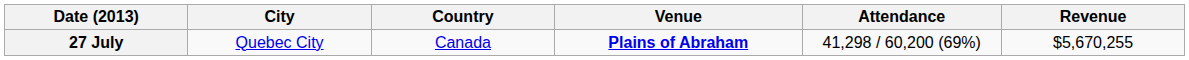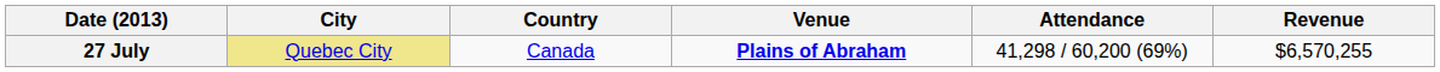27 July | City: no background -> khaki background
27 July | Revenue: $5,670,255 -> $6,570,255
